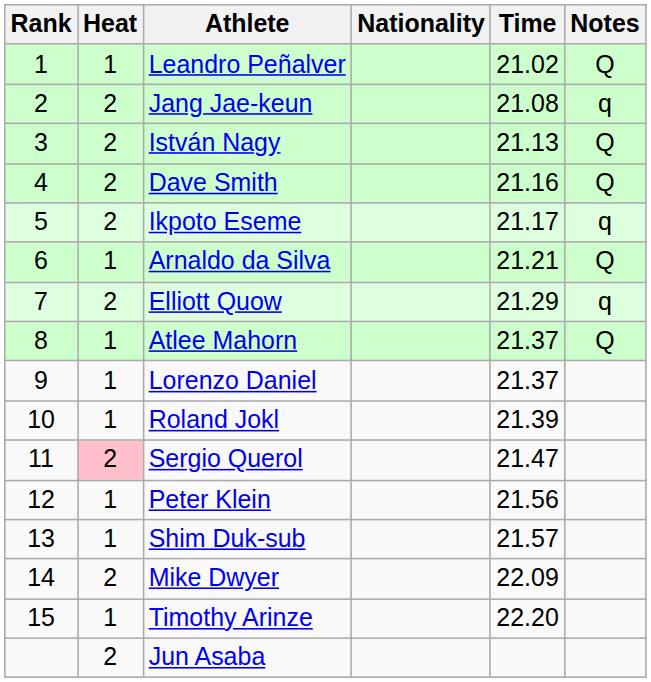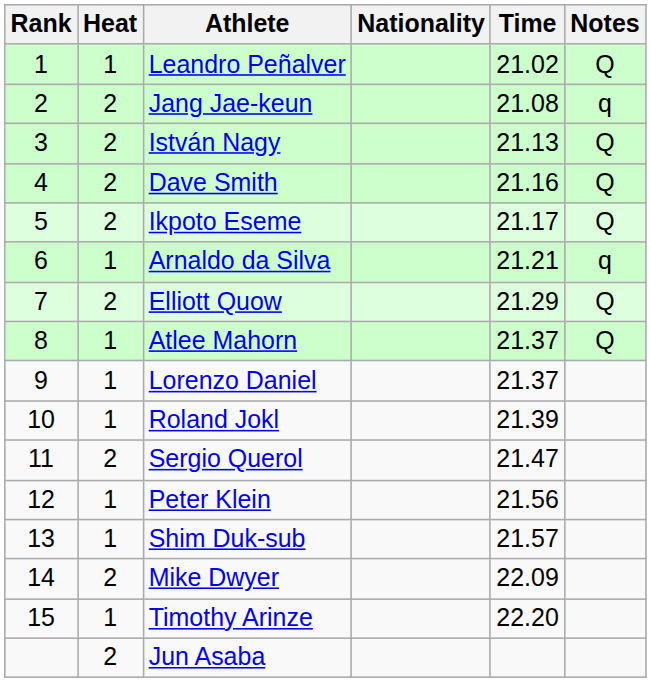Ikpoto Eseme | Notes: q -> Q
Arnaldo da Silva | Notes: Q -> q
Elliott Quow | Notes: q -> Q
Sergio Querol | Heat: pink background -> no background
